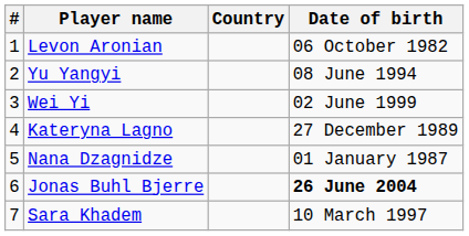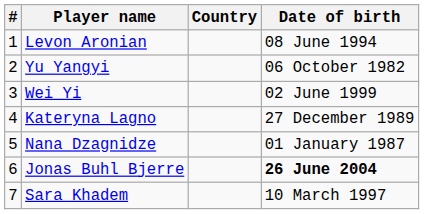Levon Aronian | Date of birth: 06 October 1982 -> 08 June 1994
Yu Yangyi | Date of birth: 08 June 1994 -> 06 October 1982
